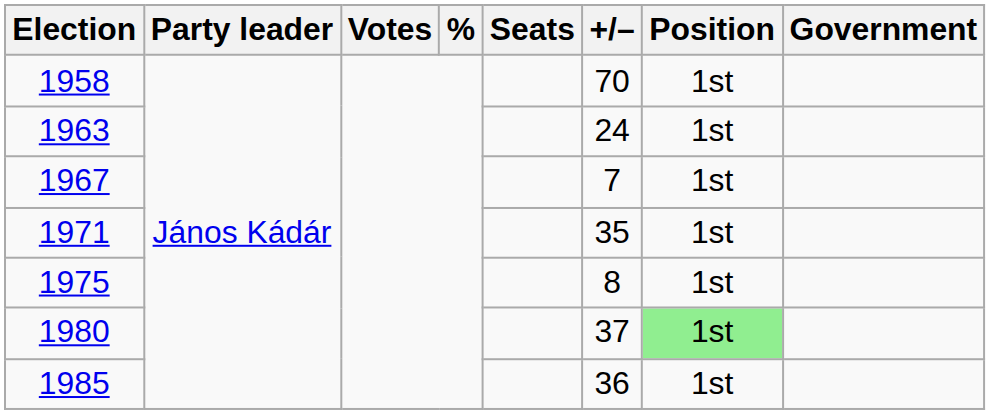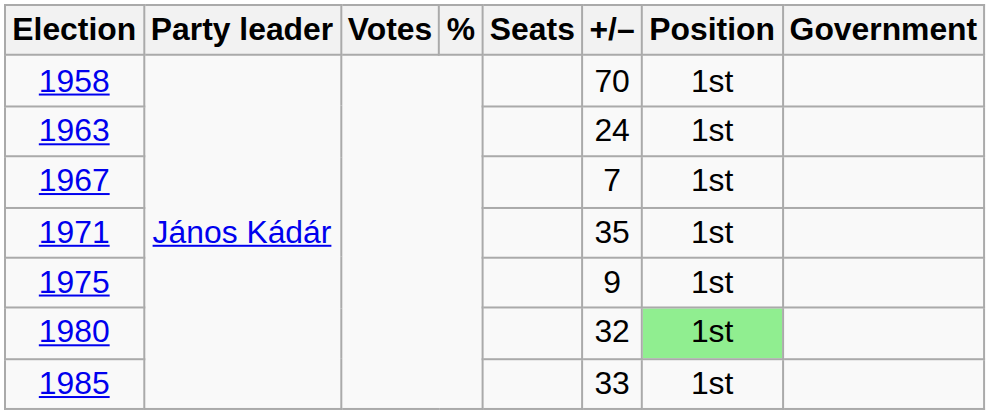1975 | +/–: 8 -> 9
1980 | +/–: 37 -> 32
1985 | +/–: 36 -> 33
